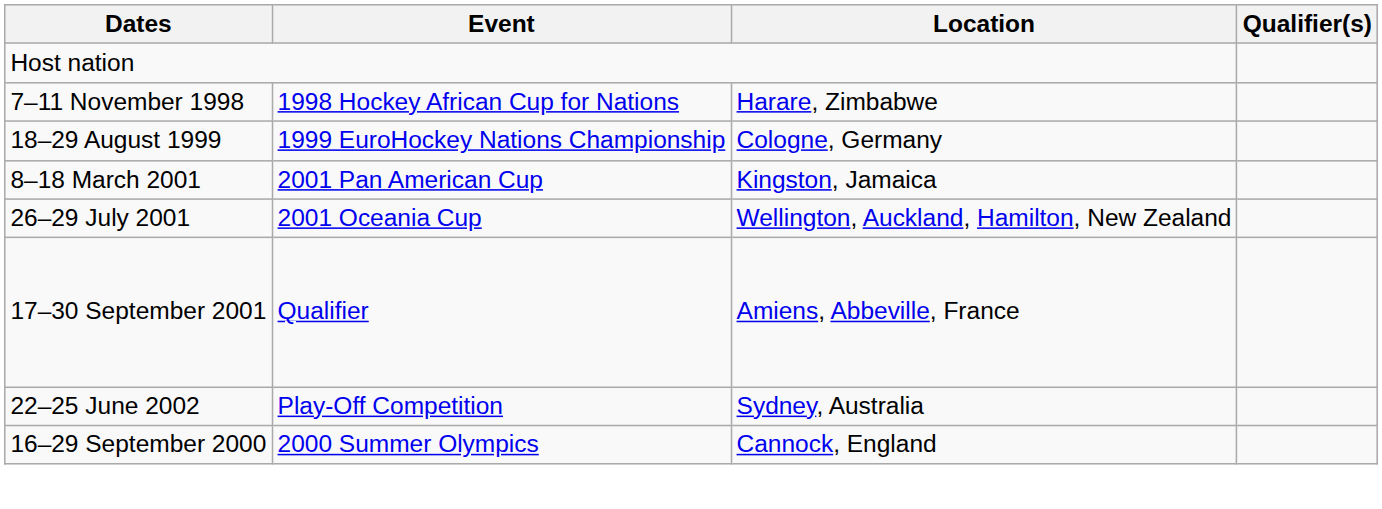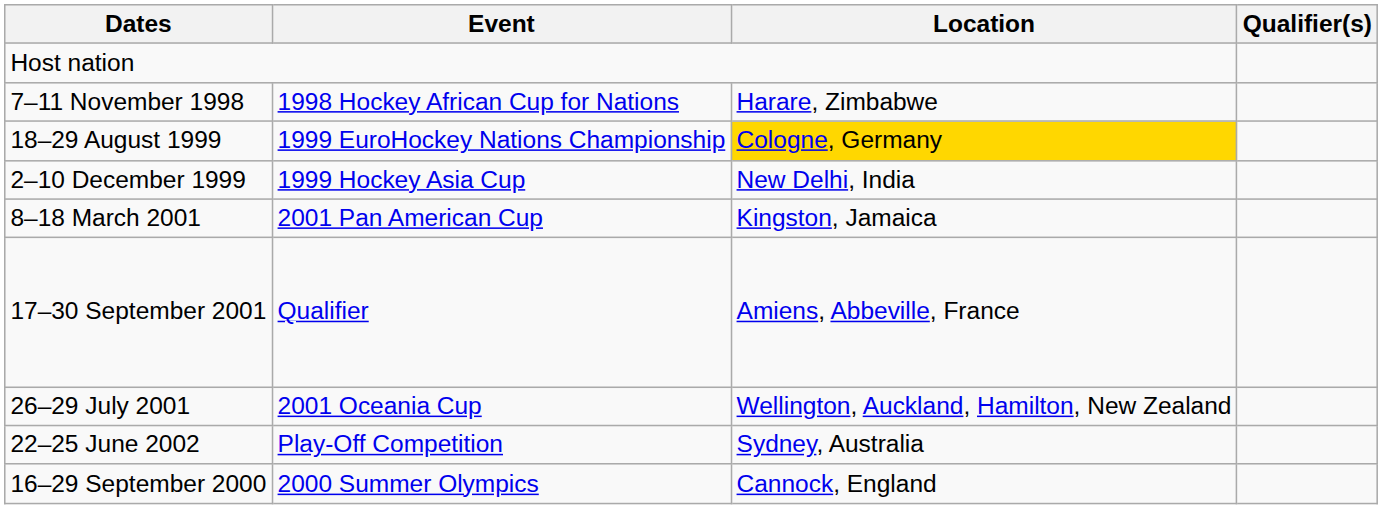18–29 August 1999 | Location: no background -> gold background
+ row: 2–10 December 1999 | 1999 Hockey Asia Cup | New Delhi, India
rows swapped: 26–29 July 2001 <-> 17–30 September 2001
